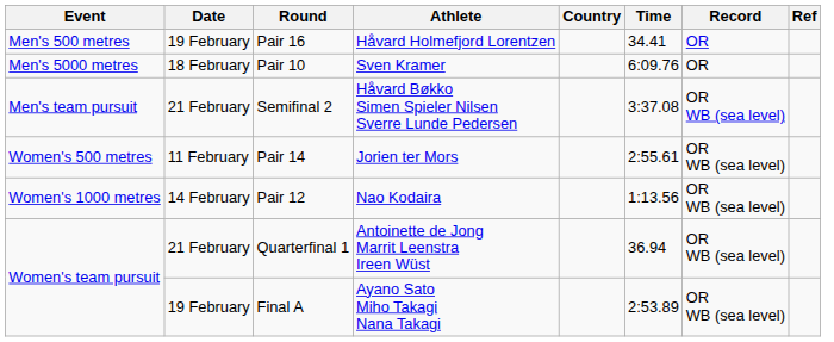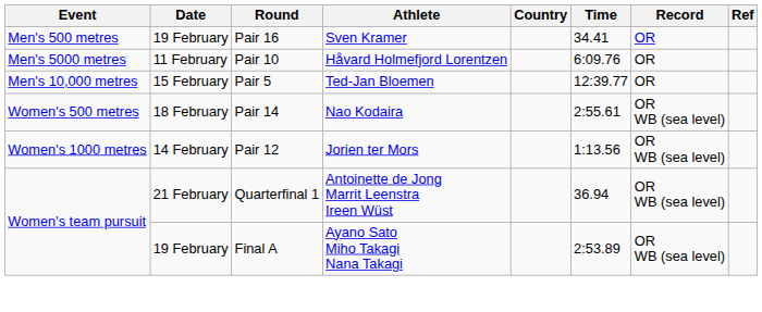Pair 16 | Athlete: Håvard Holmefjord Lorentzen -> Sven Kramer
Pair 10 | Date: 18 February -> 11 February
Pair 10 | Athlete: Sven Kramer -> Håvard Holmefjord Lorentzen
+ row: Men's 10,000 metres | 15 February | Pair 5 | Ted-Jan Bloemen | 12:39.77 | OR
- row: Men's team pursuit | 21 February | Semifinal 2 | Håvard Bøkko Simen Spieler Nilsen Sverre Lunde Pedersen | 3:37.08 | OR WB (sea level)
Pair 14 | Date: 11 February -> 18 February
Pair 14 | Athlete: Jorien ter Mors -> Nao Kodaira
Pair 12 | Athlete: Nao Kodaira -> Jorien ter Mors
